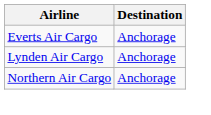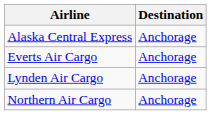+ row: Alaska Central Express | Anchorage
